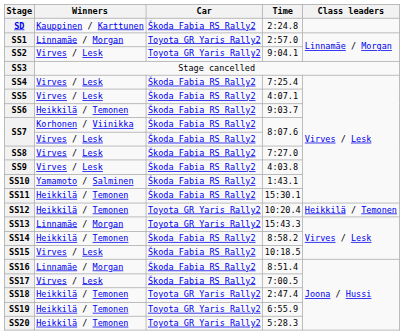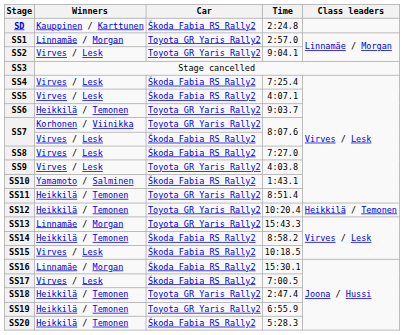SS6 | Car: Škoda Fabia RS Rally2 -> Toyota GR Yaris Rally2
SS7 / Korhonen / Viinikka | Car: Škoda Fabia RS Rally2 -> Toyota GR Yaris Rally2
SS9 | Car: Škoda Fabia RS Rally2 -> Toyota GR Yaris Rally2
SS11 | Car: Škoda Fabia RS Rally2 -> Toyota GR Yaris Rally2
SS11 | Time: 15:30.1 -> 8:51.4
SS16 | Time: 8:51.4 -> 15:30.1
SS20 | Car: Toyota GR Yaris Rally2 -> Škoda Fabia RS Rally2
